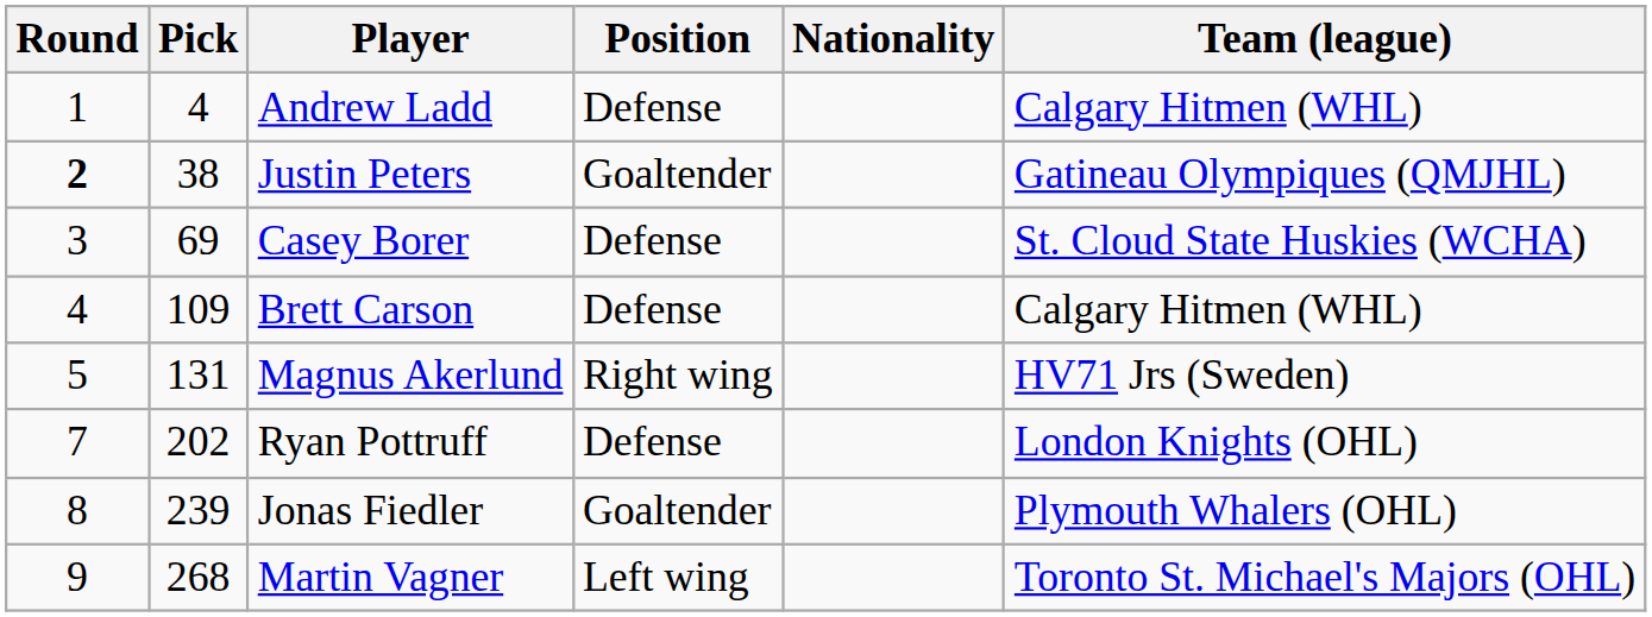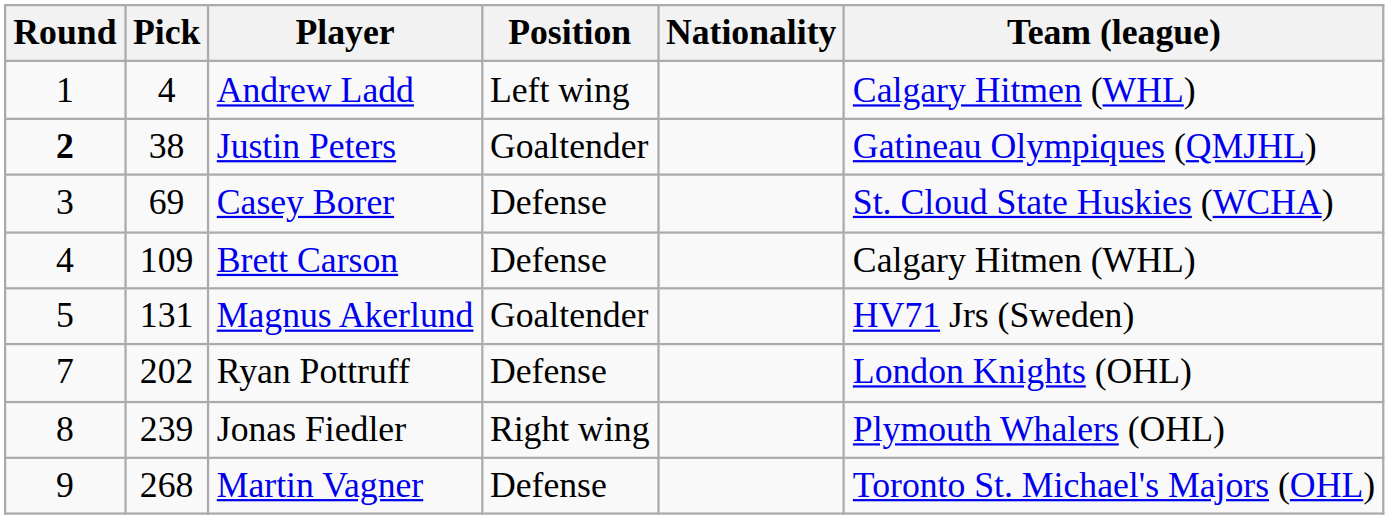Andrew Ladd | Position: Defense -> Left wing
Magnus Akerlund | Position: Right wing -> Goaltender
Jonas Fiedler | Position: Goaltender -> Right wing
Martin Vagner | Position: Left wing -> Defense
